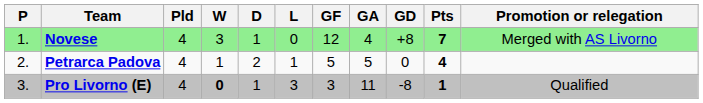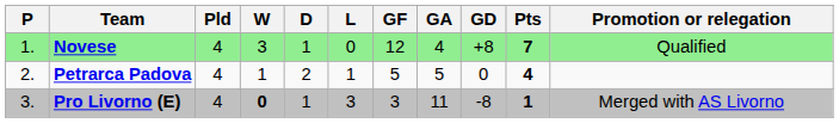Novese | Promotion or relegation: Merged with AS Livorno -> Qualified
Pro Livorno (E) | Promotion or relegation: Qualified -> Merged with AS Livorno
